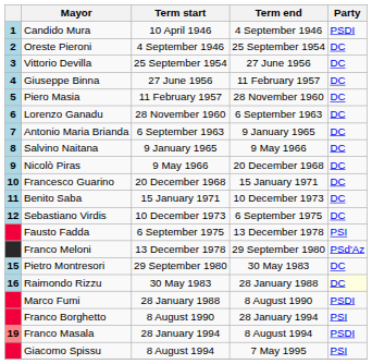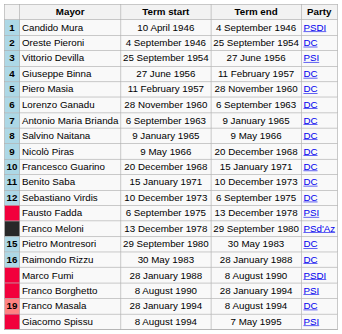Vittorio Devilla | Party: DC -> PSI
Raimondo Rizzu | Party: lightyellow background -> no background
Franco Masala | Party: PSDI -> DC
